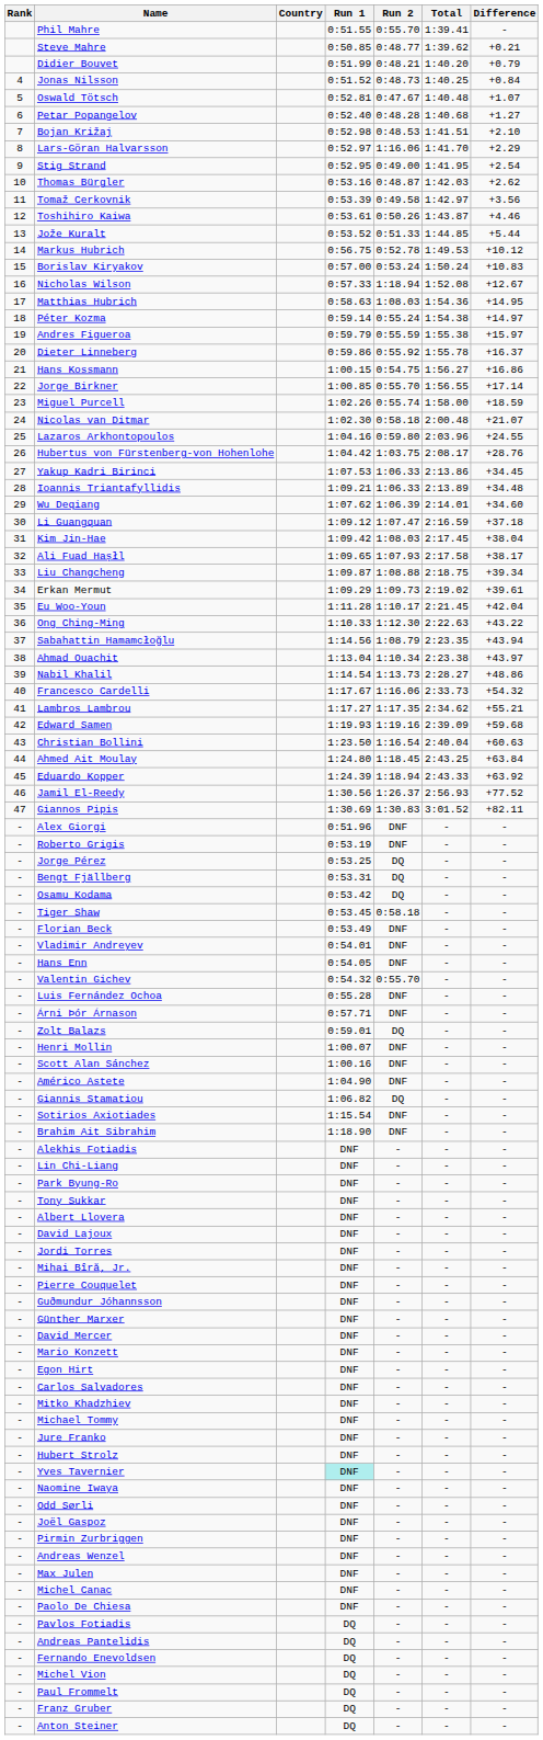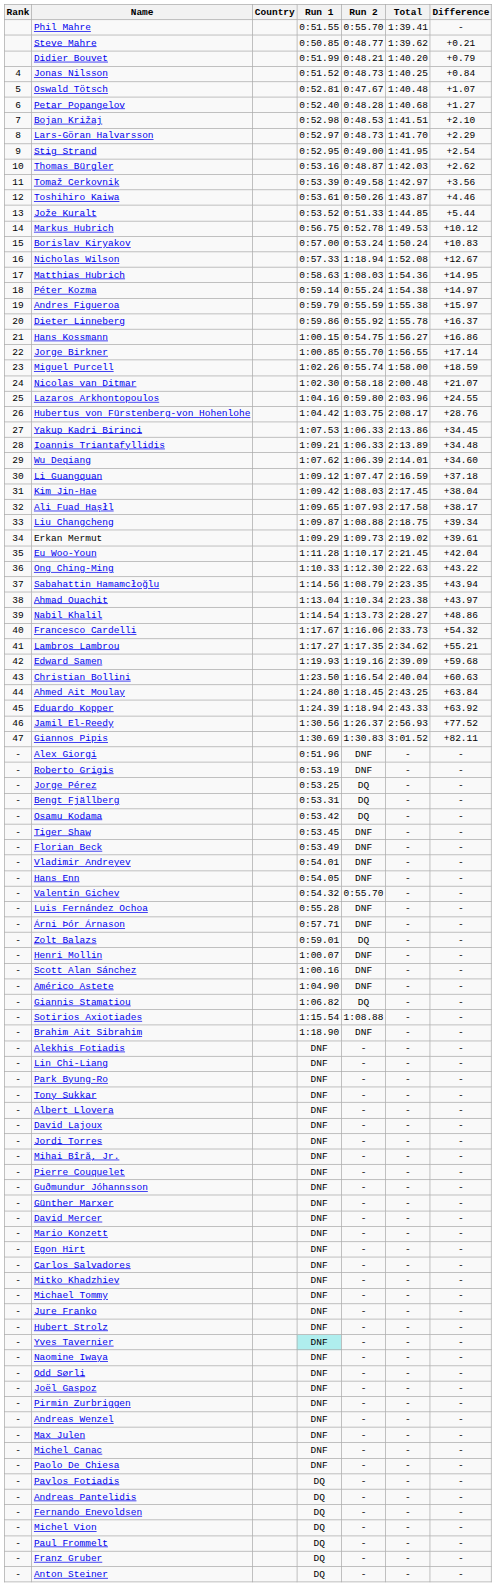Lars-Göran Halvarsson | Run 2: 1:16.06 -> 0:48.73
Tiger Shaw | Run 2: 0:58.18 -> DNF
Sotirios Axiotiades | Run 2: DNF -> 1:08.88
